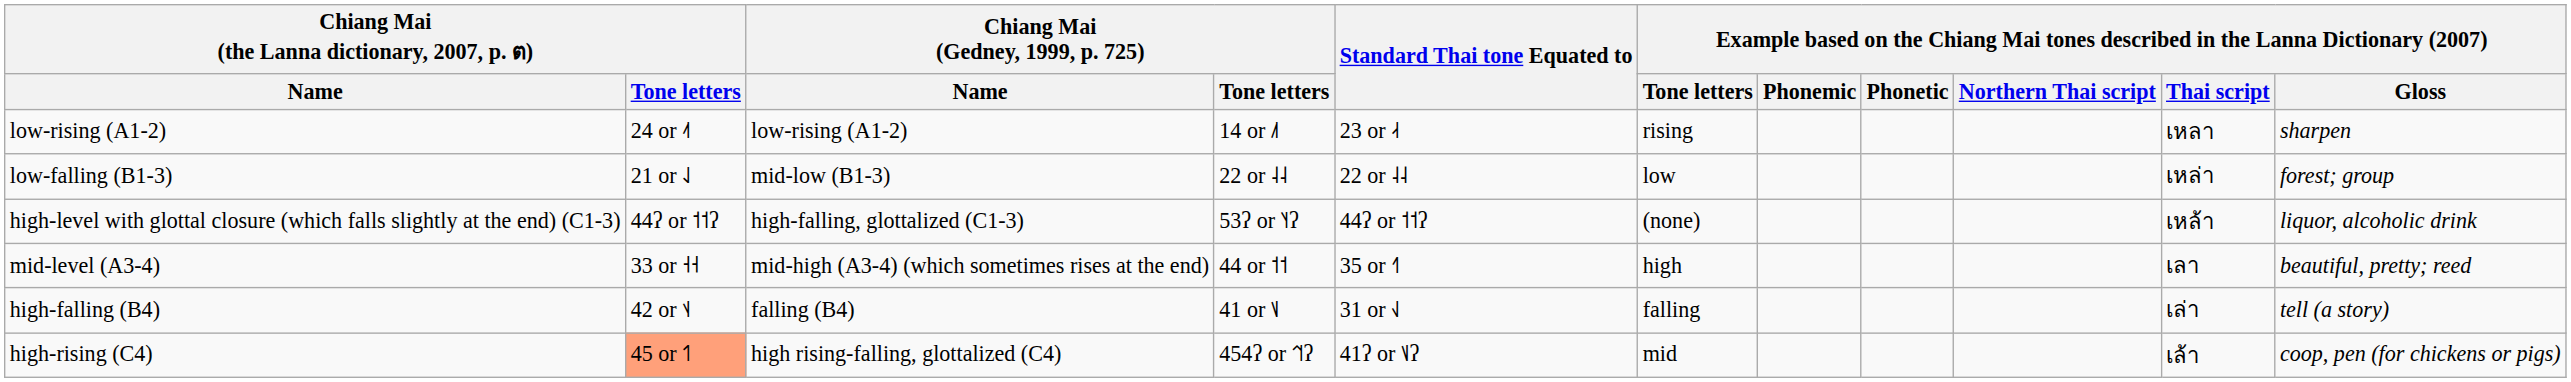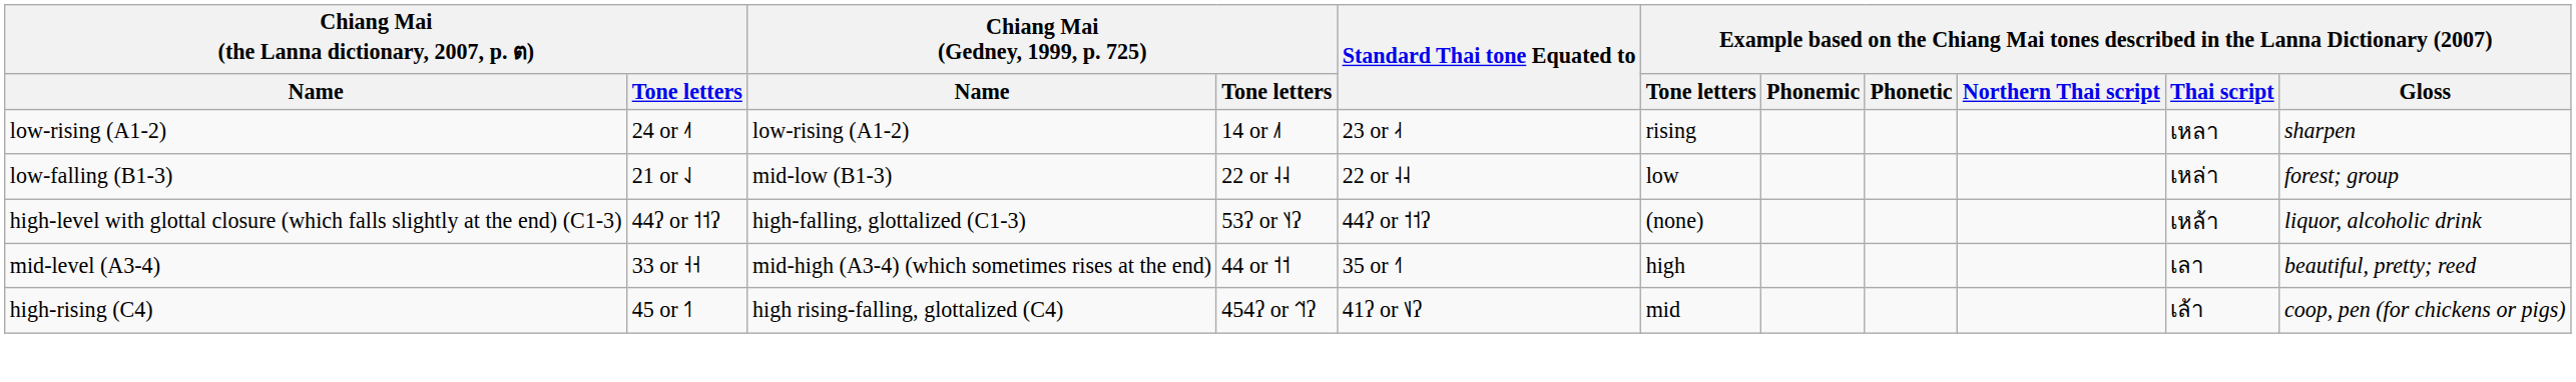- row: high-falling (B4) | 42 or ˦˨ | falling (B4) | 41 or ˦˩ | 31 or ˧˩ | falling | เล่า | tell (a story)
high-rising (C4) | Chiang Mai (the Lanna dictionary, 2007, p. ต) / Tone letters: lightsalmon background -> no background
